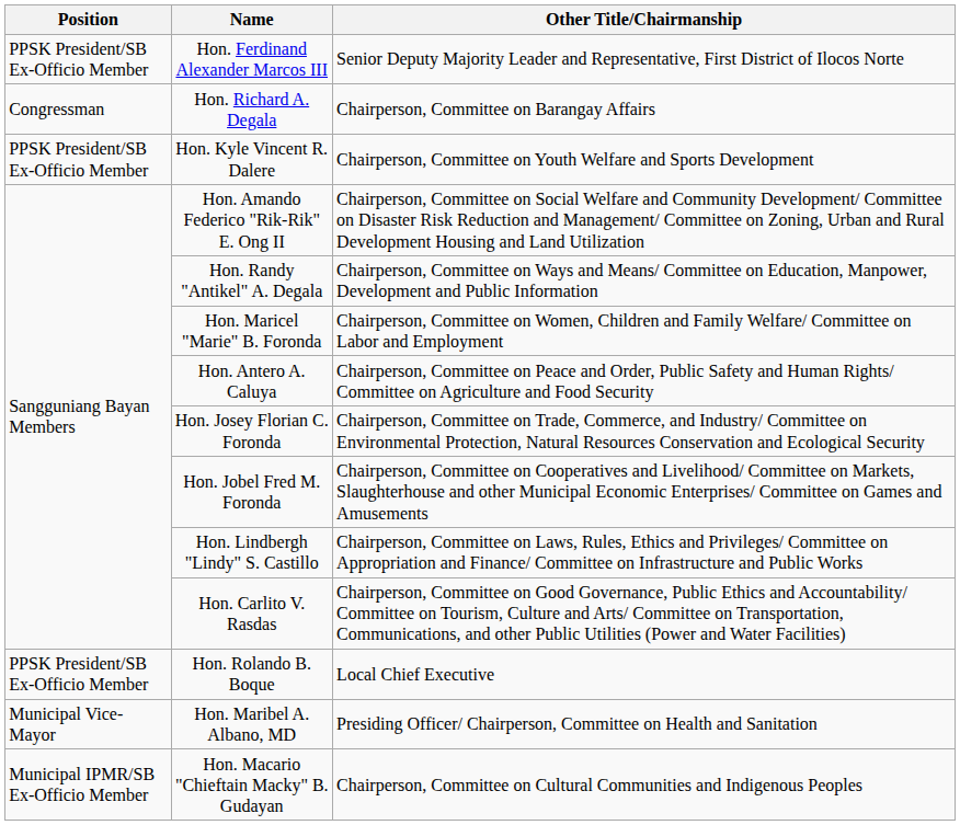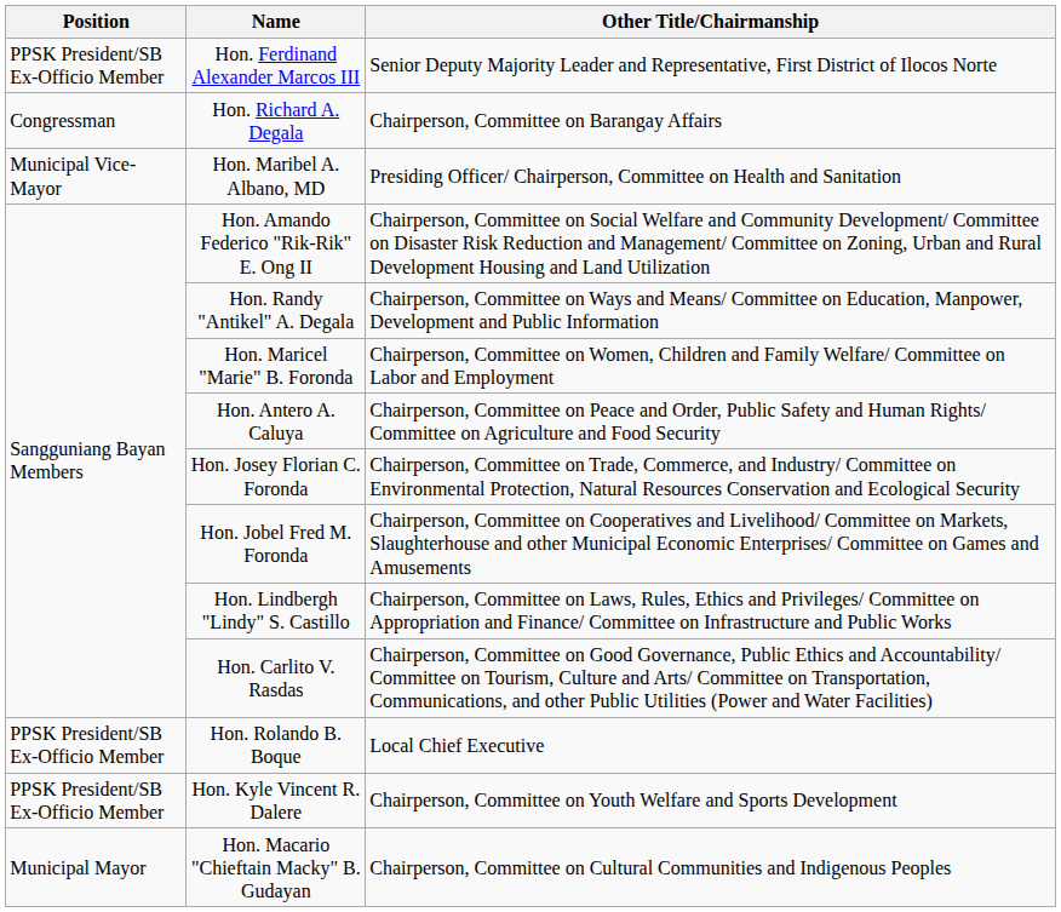rows swapped: Hon. Maribel A. Albano, MD <-> Hon. Kyle Vincent R. Dalere
Hon. Macario "Chieftain Macky" B. Gudayan | Position: Municipal IPMR/SB Ex-Officio Member -> Municipal Mayor
